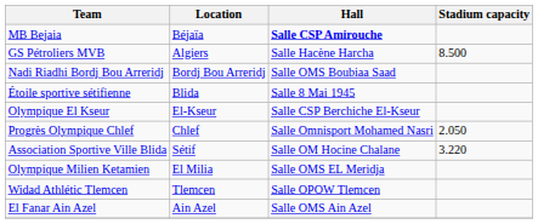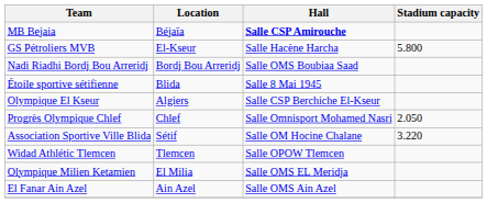GS Pétroliers MVB | Location: Algiers -> El-Kseur
GS Pétroliers MVB | Stadium capacity: 8.500 -> 5.800
Olympique El Kseur | Location: El-Kseur -> Algiers
rows swapped: Widad Athlétic Tlemcen <-> Olympique Milien Ketamien
